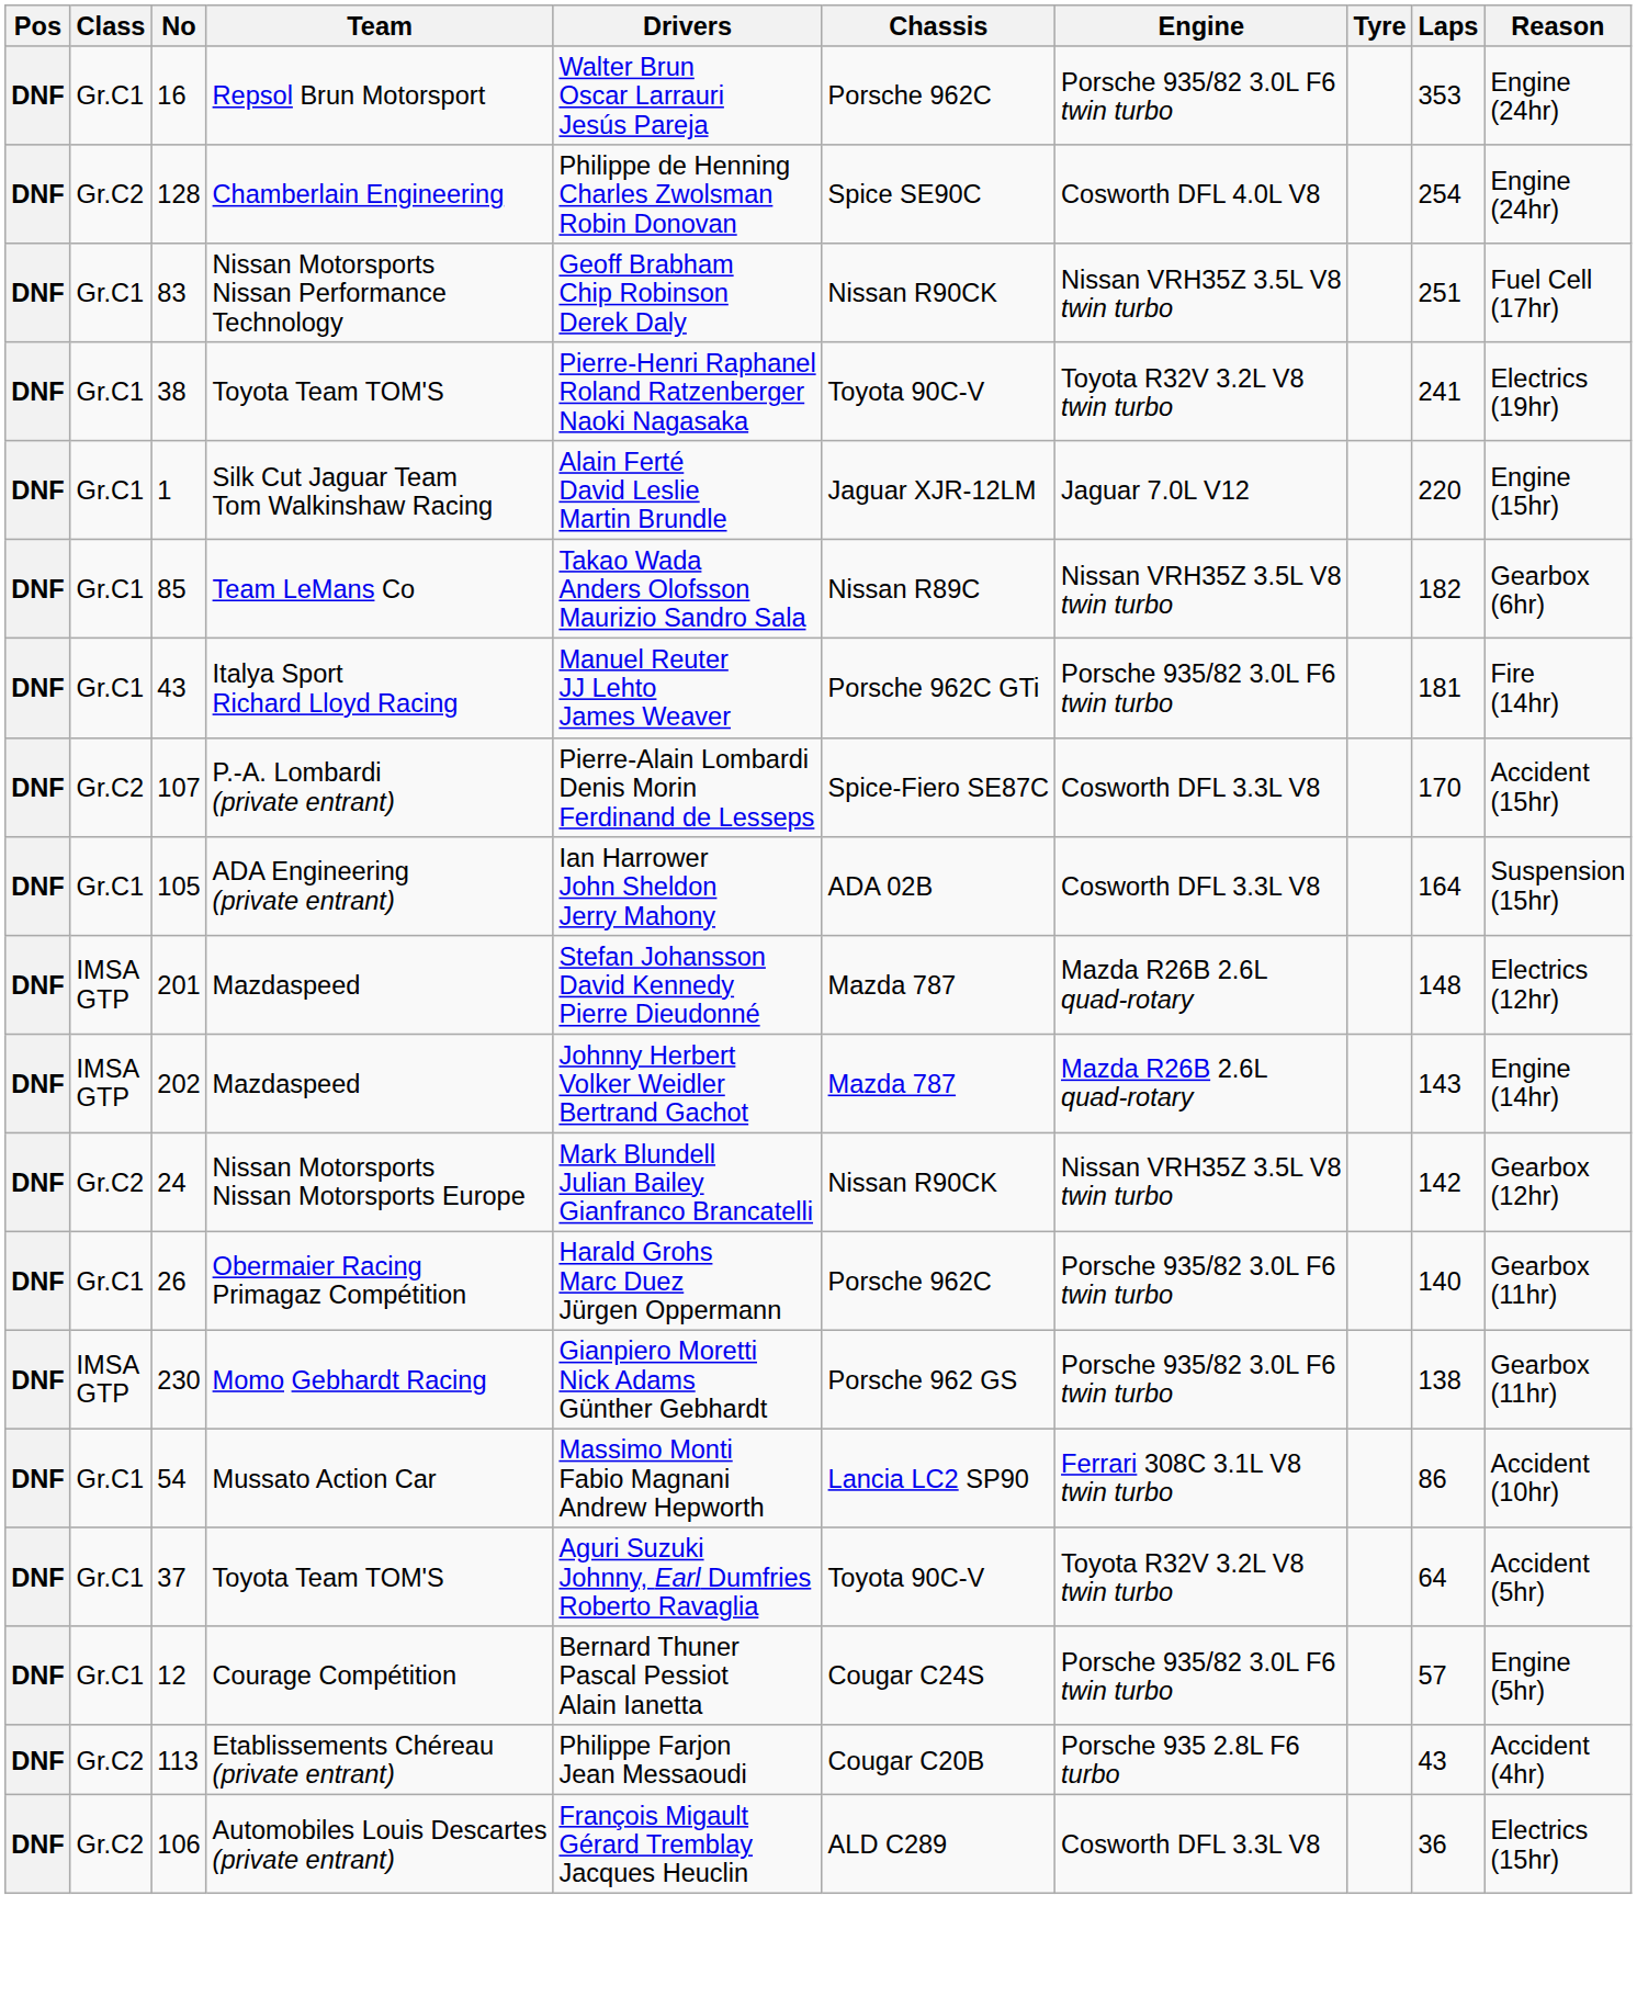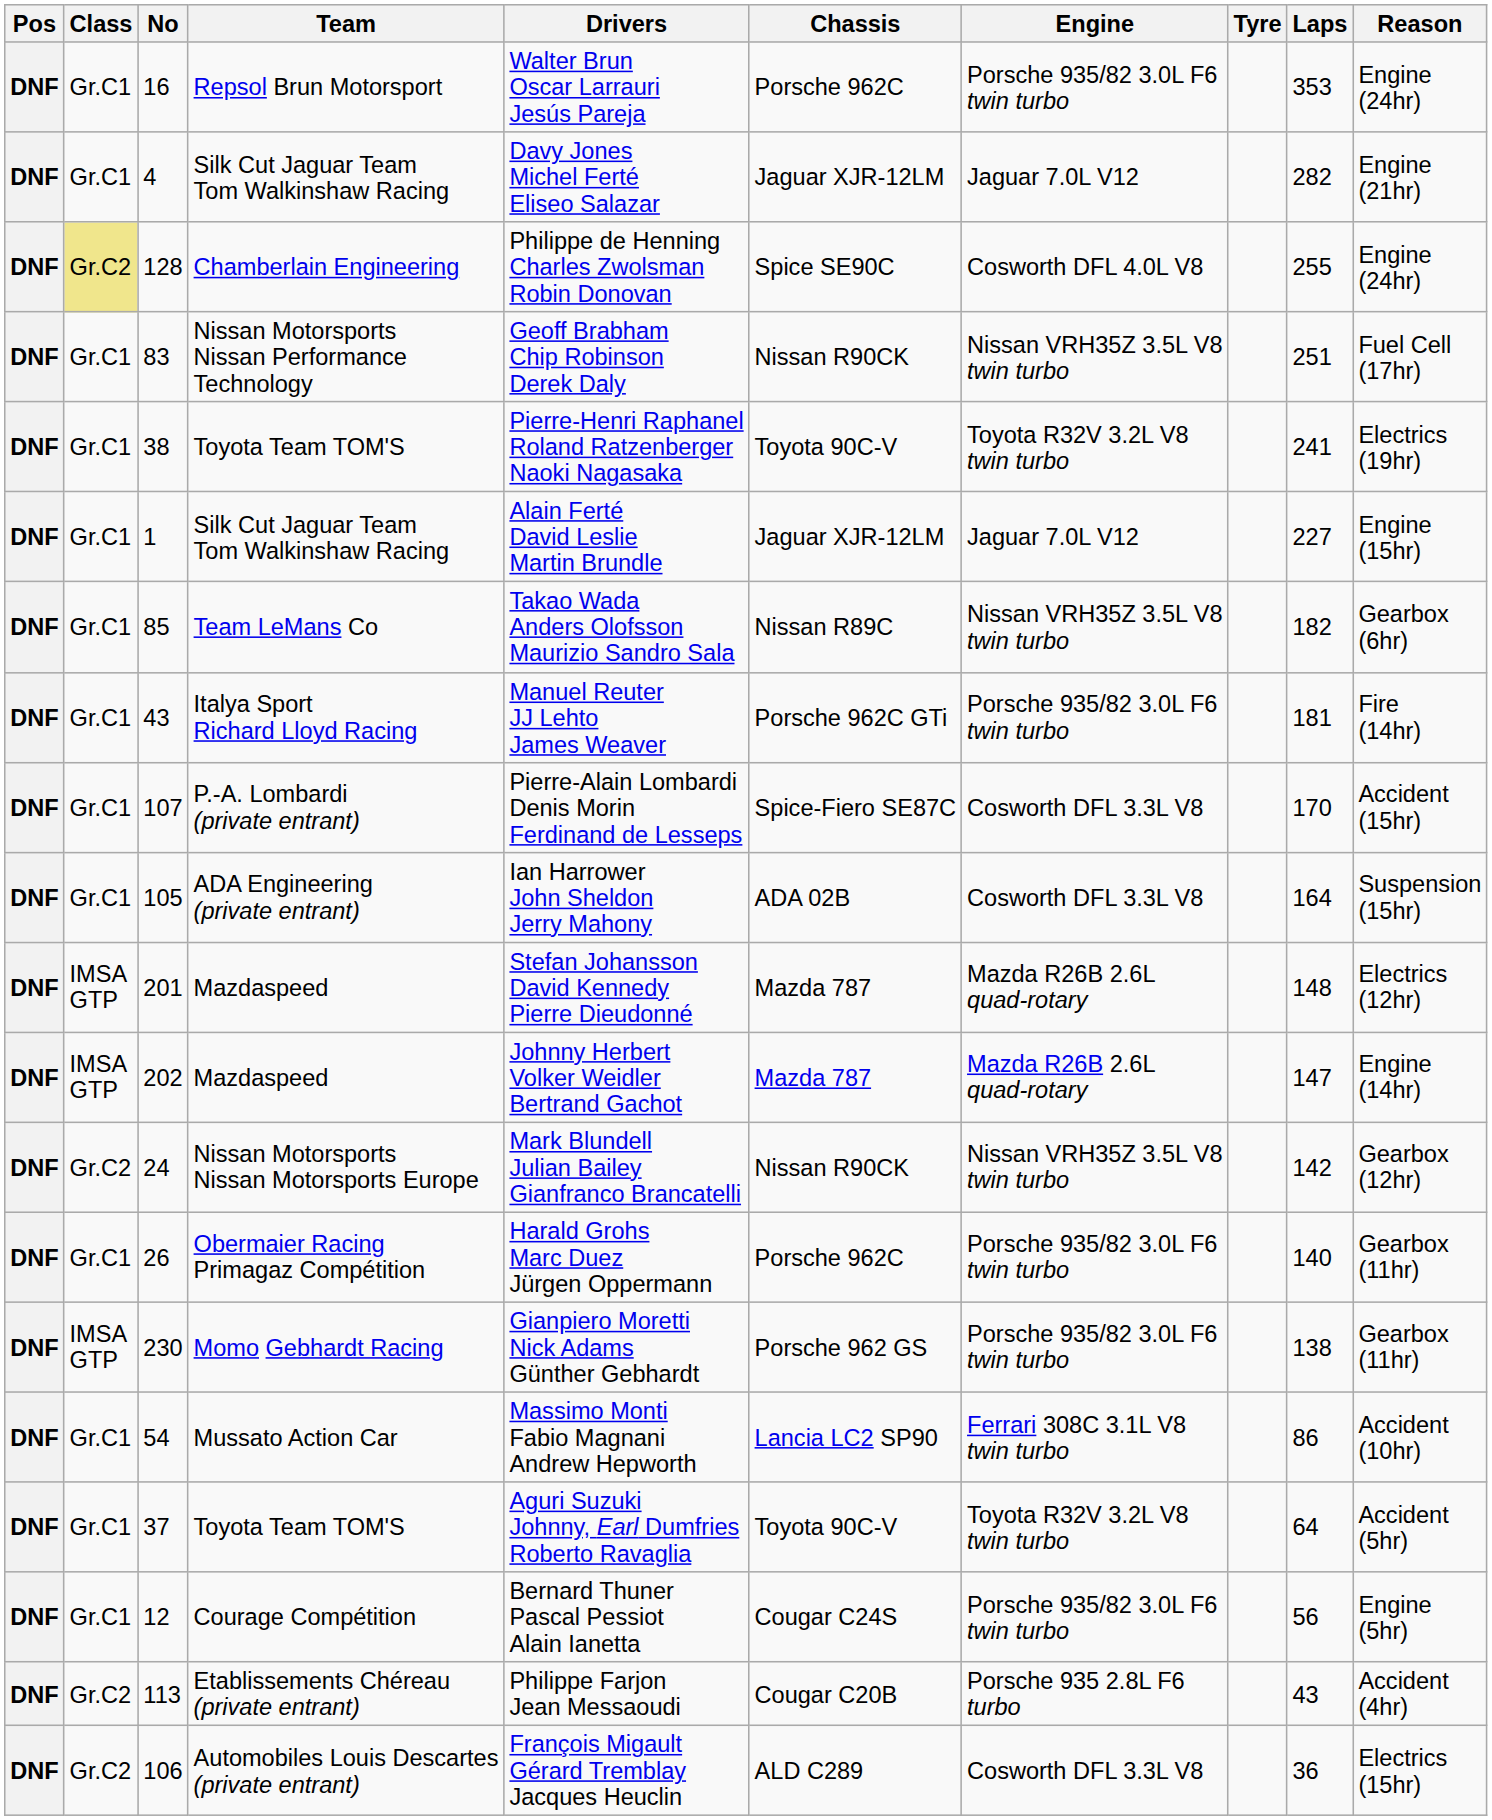+ row: DNF | Gr.C1 | 4 | Silk Cut Jaguar Team Tom Walkinshaw Racing | Davy Jones Michel Ferté Eliseo Salazar | Jaguar XJR-12LM | Jaguar 7.0L V12 | 282 | Engine (21hr)
128 | Class: no background -> khaki background
128 | Laps: 254 -> 255
1 | Laps: 220 -> 227
107 | Class: Gr.C2 -> Gr.C1
202 | Laps: 143 -> 147
12 | Laps: 57 -> 56
